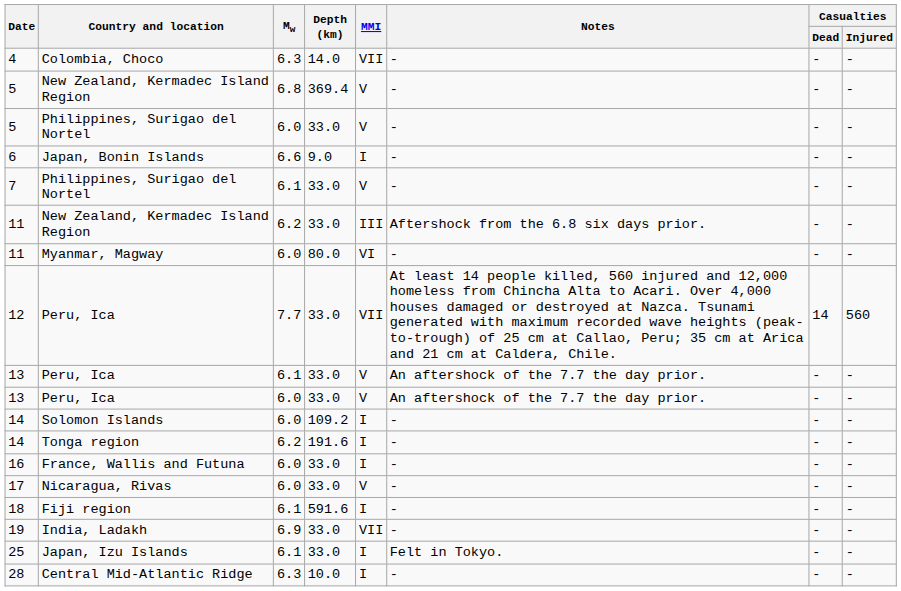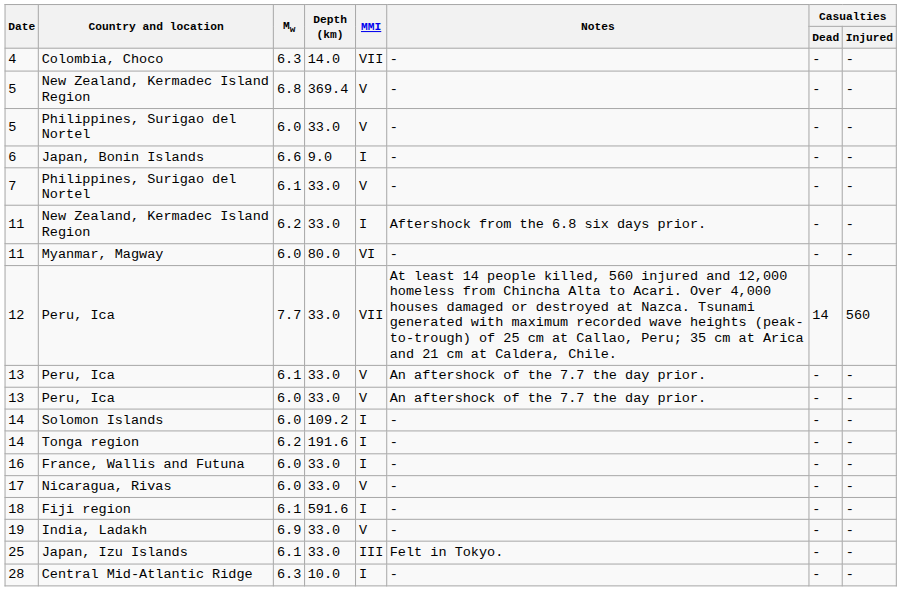New Zealand, Kermadec Island Region / 6.2 | MMI: III -> I
India, Ladakh | MMI: VII -> V
Japan, Izu Islands | MMI: I -> III
